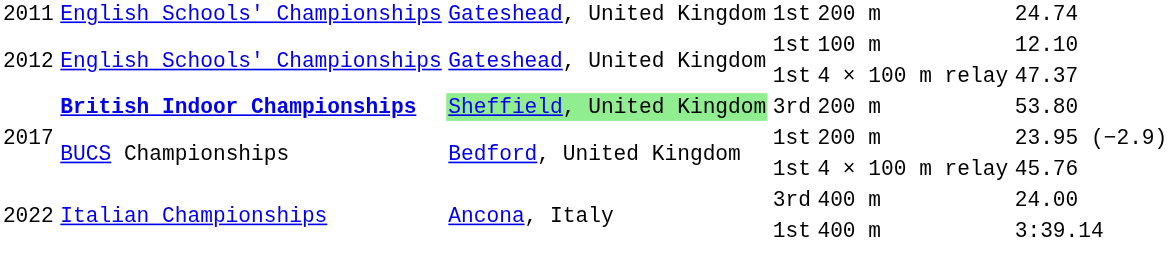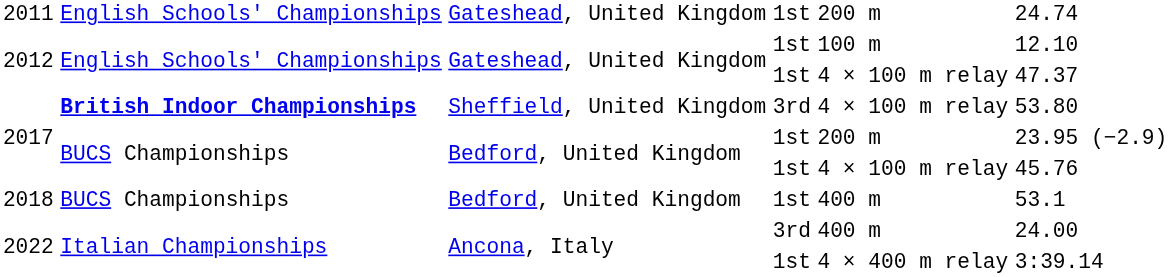2017 / 3rd | column 3: lightgreen background -> no background
2017 / 3rd | column 5: 200 m -> 4 × 100 m relay
+ row: 2018 | BUCS Championships | Bedford, United Kingdom | 1st | 400 m | 53.1
2022 / 1st | column 5: 400 m -> 4 × 400 m relay
